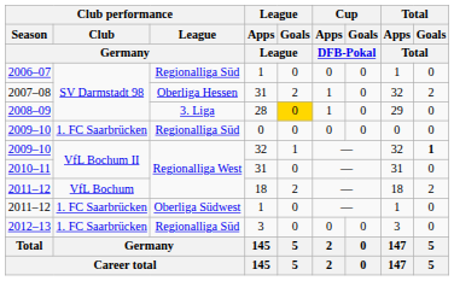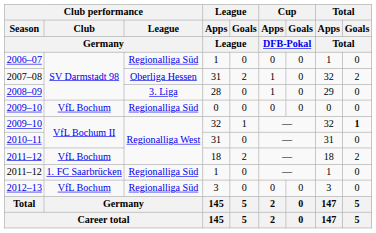2008–09 | League / Goals / League: gold background -> no background
2009–10 / 0 | Club performance / Club / Germany: 1. FC Saarbrücken -> VfL Bochum
2011–12 / 1 | Club performance / League / Germany: Oberliga Südwest -> Regionalliga Süd
2012–13 | Club performance / Club / Germany: 1. FC Saarbrücken -> VfL Bochum
